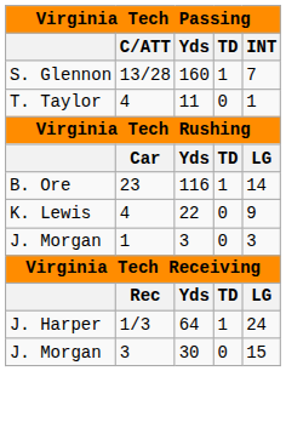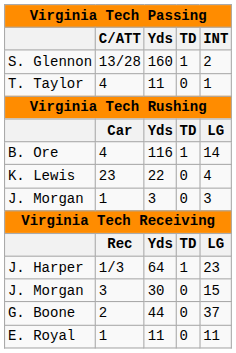S. Glennon | INT: 7 -> 2
B. Ore | C/ATT: 23 -> 4
K. Lewis | C/ATT: 4 -> 23
K. Lewis | INT: 9 -> 4
J. Harper | INT: 24 -> 23
+ row: G. Boone | 2 | 44 | 0 | 37
+ row: E. Royal | 1 | 11 | 0 | 11
